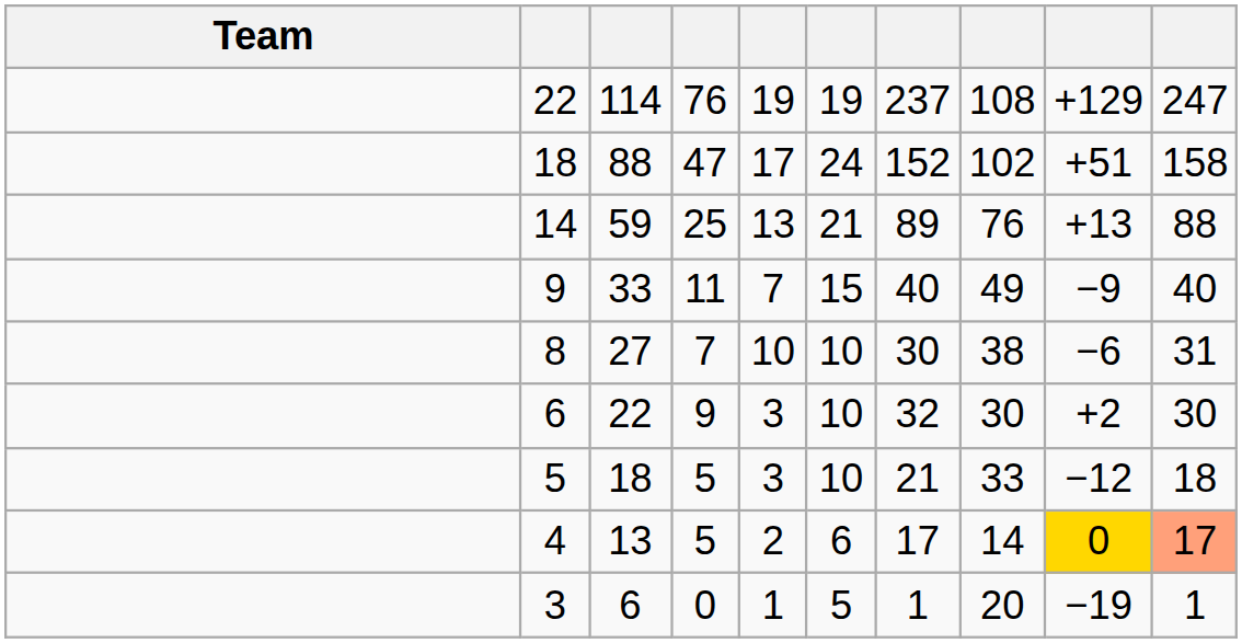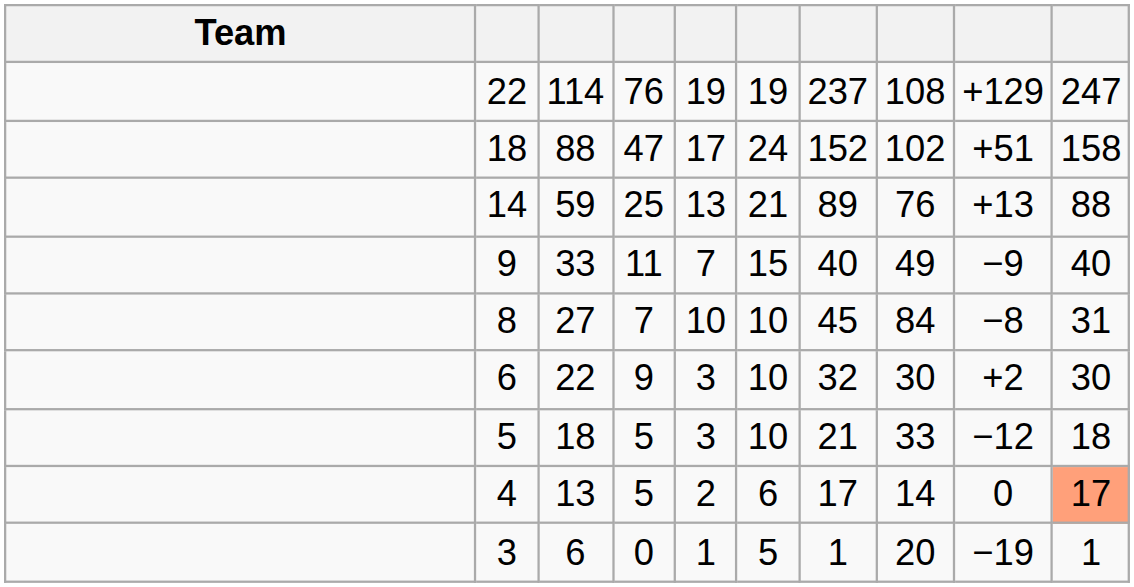8 | column 7: 30 -> 45
8 | column 8: 38 -> 84
8 | column 9: −6 -> −8
4 | column 9: gold background -> no background
